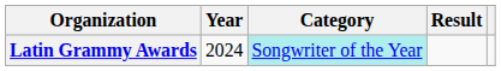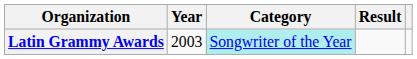Latin Grammy Awards | Year: 2024 -> 2003
